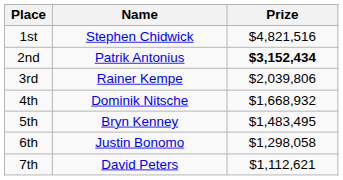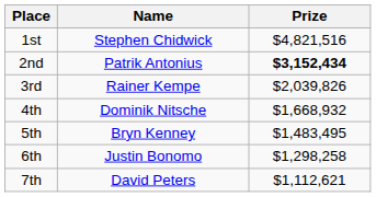3rd | Prize: $2,039,806 -> $2,039,826
6th | Prize: $1,298,058 -> $1,298,258
